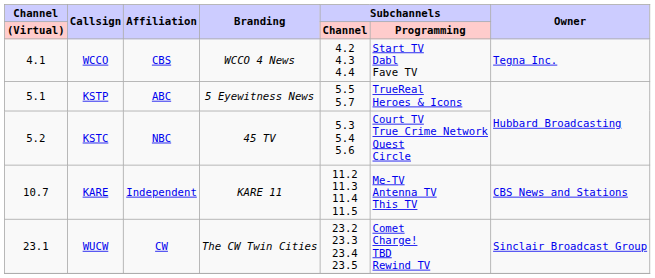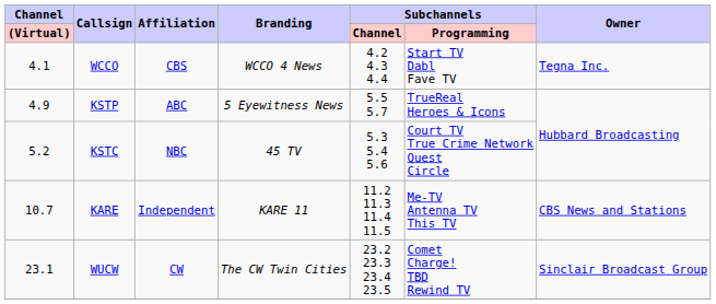KSTP | Channel / (Virtual): 5.1 -> 4.9
